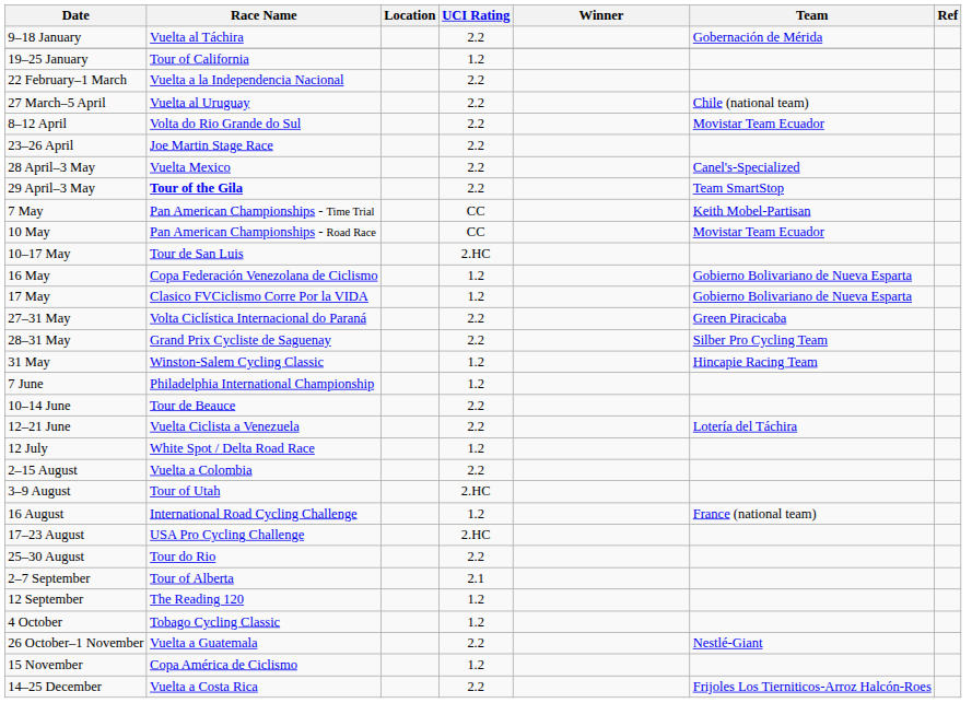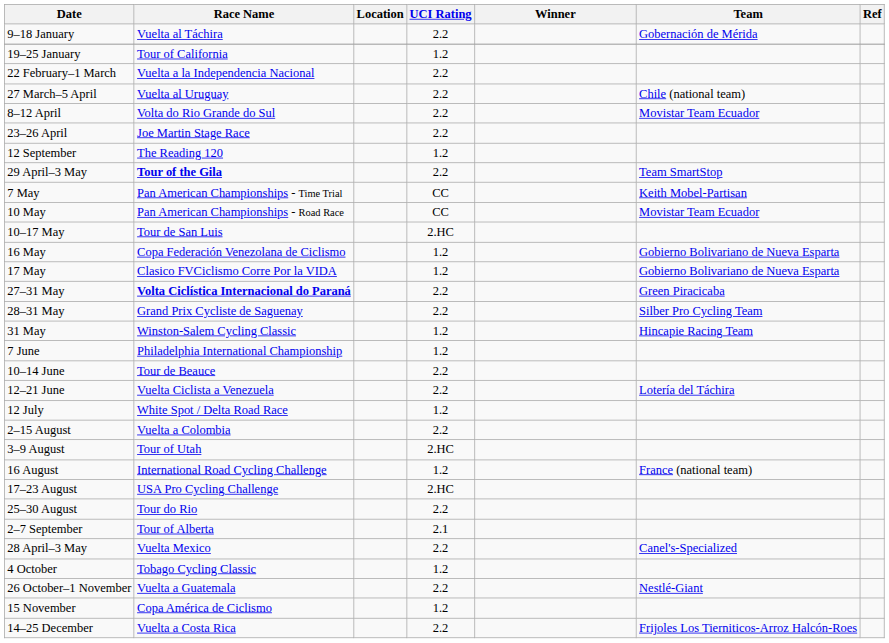rows swapped: 28 April–3 May <-> 12 September
27–31 May | Race Name: normal -> bold
